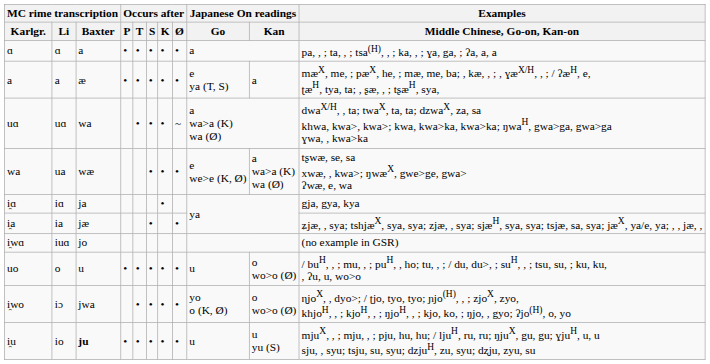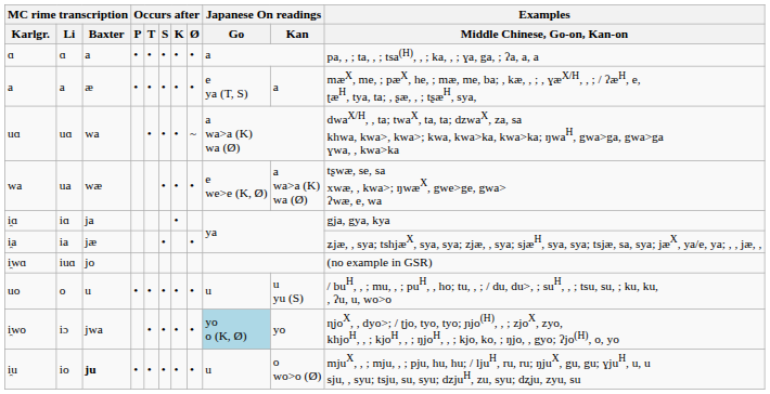uo | Japanese On readings / Kan: o wo>o (Ø) -> u yu (S)
i̯wo | Japanese On readings / Go: no background -> lightblue background
i̯wo | Japanese On readings / Kan: o wo>o (Ø) -> yo
i̯u | Japanese On readings / Kan: u yu (S) -> o wo>o (Ø)
